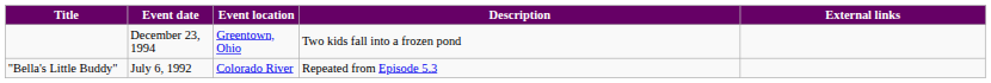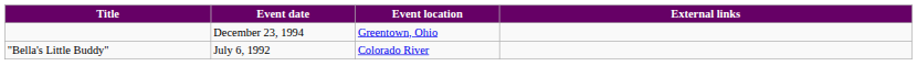- column: Description | Two kids fall into a frozen pond | Repeated from Episode 5.3
